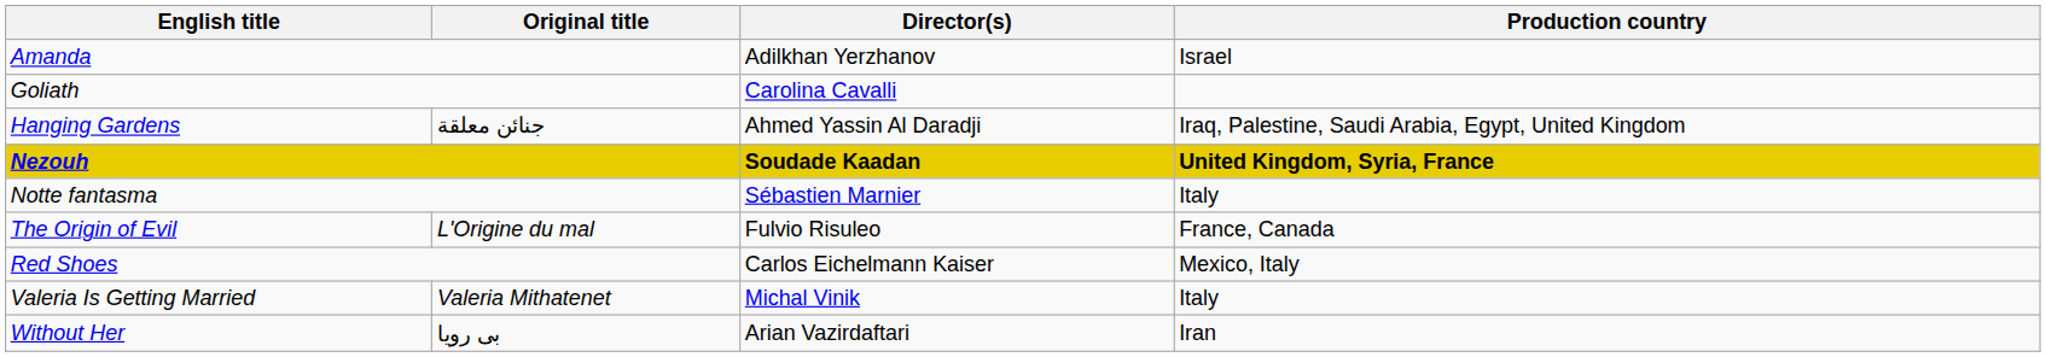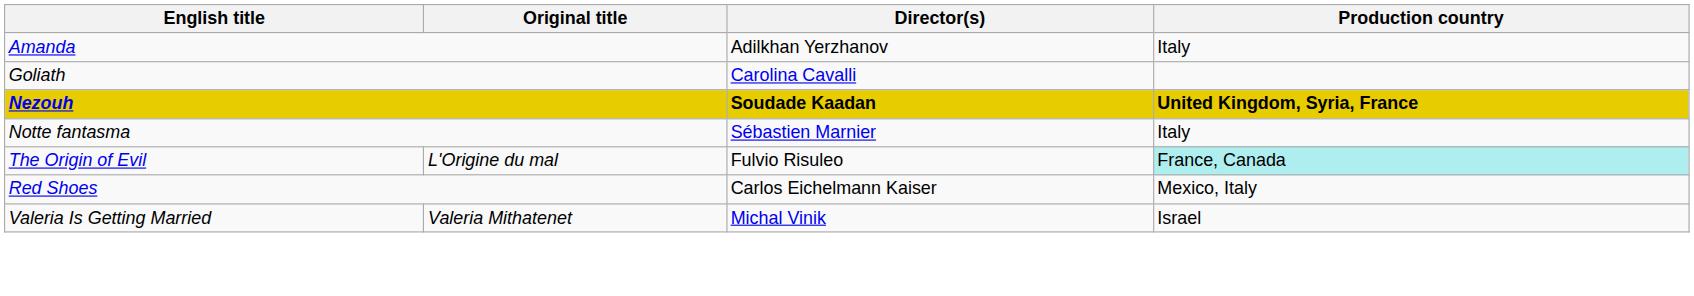Amanda | Production country: Israel -> Italy
- row: Hanging Gardens | جنائن معلقة | Ahmed Yassin Al Daradji | Iraq, Palestine, Saudi Arabia, Egypt, United Kingdom
The Origin of Evil | Production country: no background -> paleturquoise background
Valeria Is Getting Married | Production country: Italy -> Israel
- row: Without Her | بی رویا | Arian Vazirdaftari | Iran
